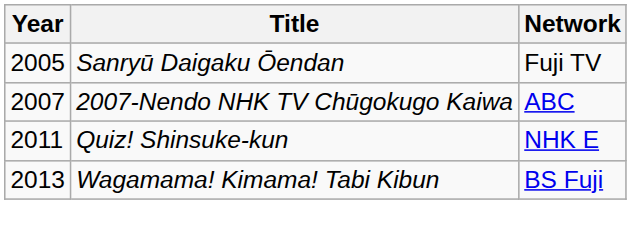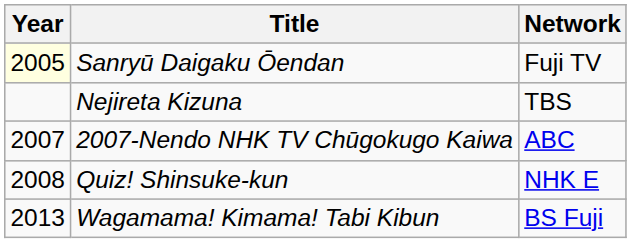Sanryū Daigaku Ōendan | Year: no background -> lightyellow background
+ row: Nejireta Kizuna | TBS
Quiz! Shinsuke-kun | Year: 2011 -> 2008
